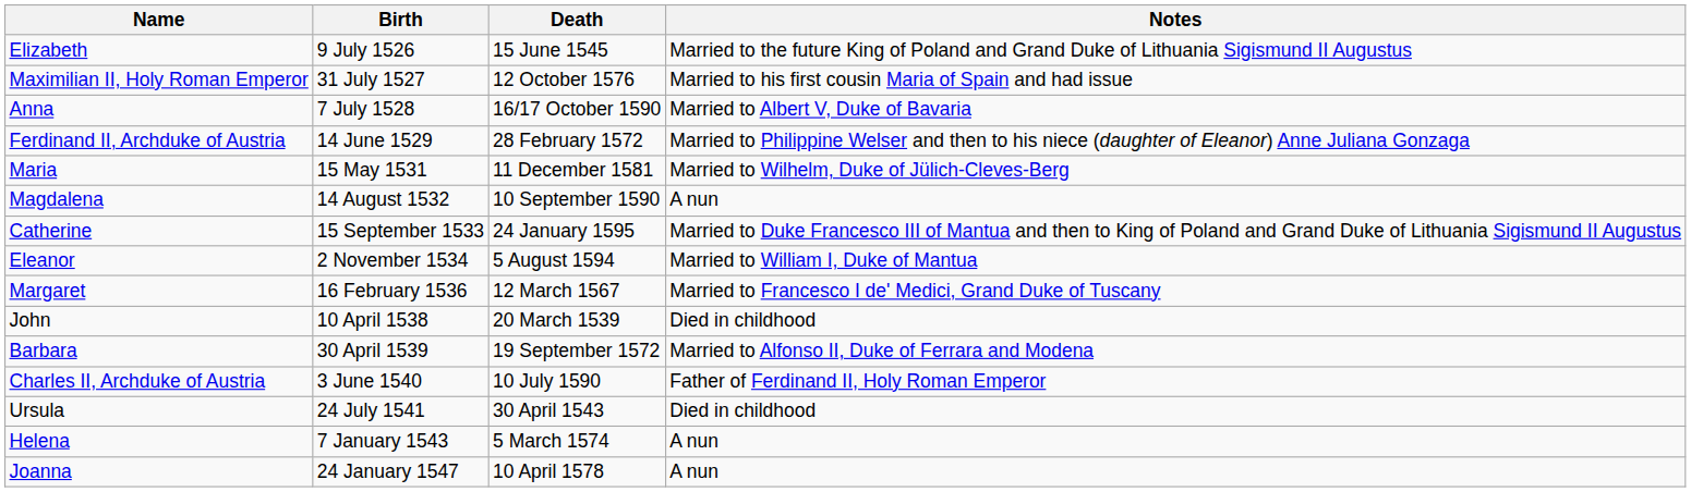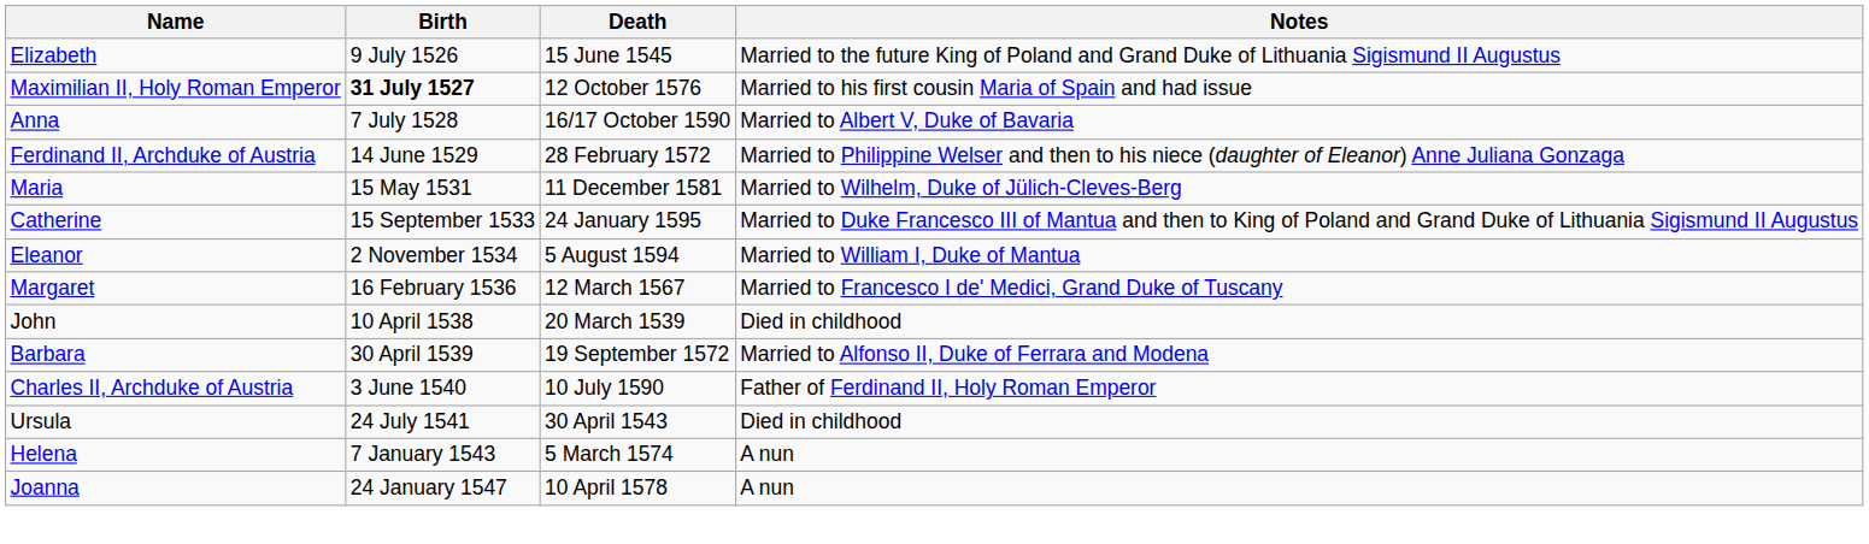Maximilian II, Holy Roman Emperor | Birth: normal -> bold
- row: Magdalena | 14 August 1532 | 10 September 1590 | A nun
